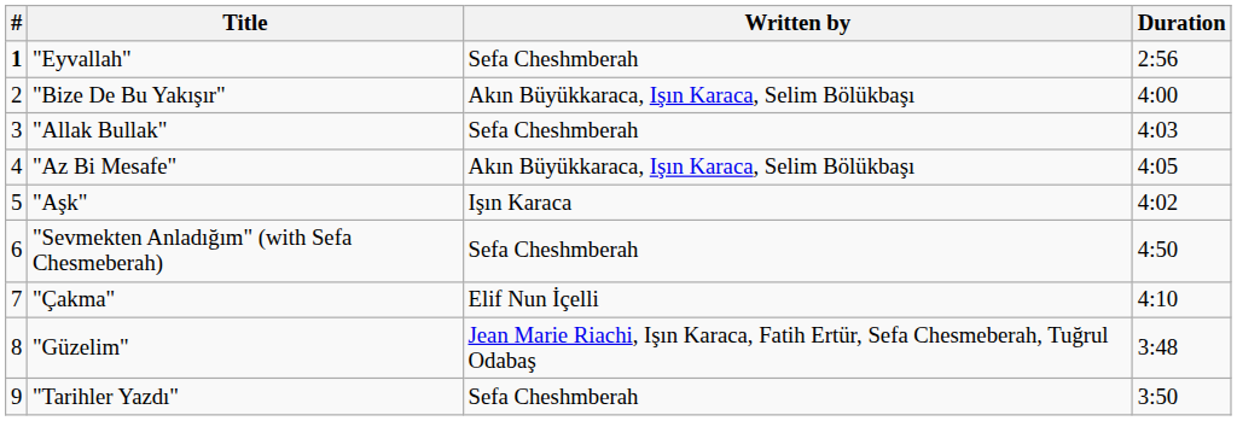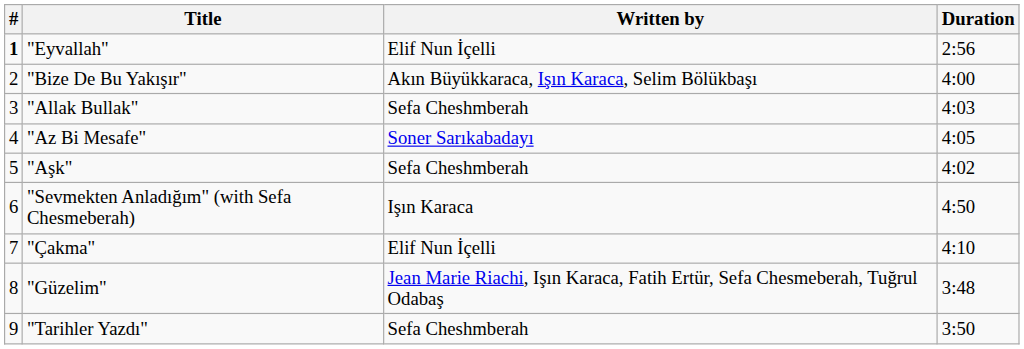"Eyvallah" | Written by: Sefa Cheshmberah -> Elif Nun İçelli
"Az Bi Mesafe" | Written by: Akın Büyükkaraca, Işın Karaca, Selim Bölükbaşı -> Soner Sarıkabadayı
"Aşk" | Written by: Işın Karaca -> Sefa Cheshmberah
"Sevmekten Anladığım" (with Sefa Chesmeberah) | Written by: Sefa Cheshmberah -> Işın Karaca
